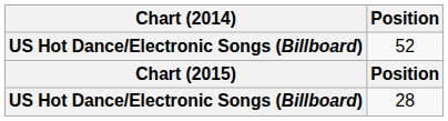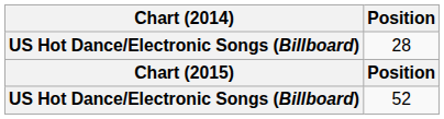rows swapped: 52 <-> 28
